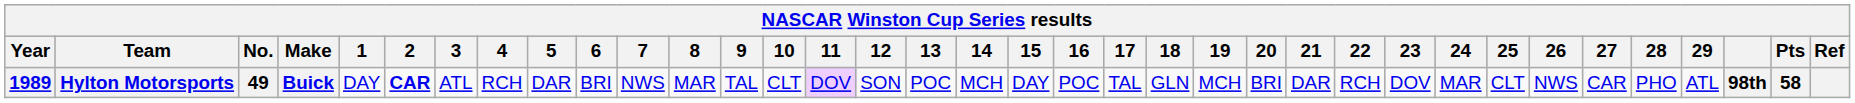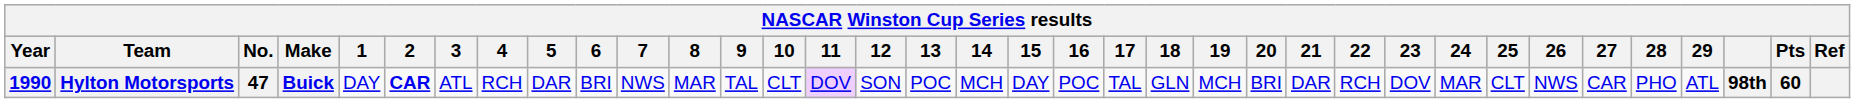Hylton Motorsports | Year: 1989 -> 1990
Hylton Motorsports | No.: 49 -> 47
Hylton Motorsports | Pts: 58 -> 60
